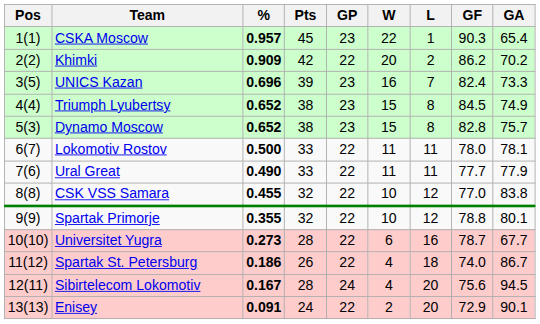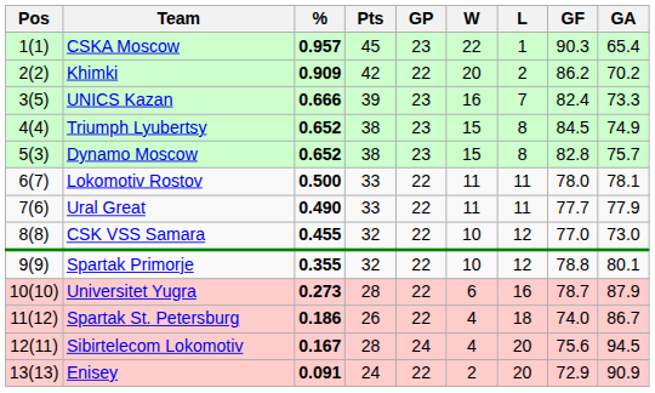UNICS Kazan | %: 0.696 -> 0.666
CSK VSS Samara | GA: 83.8 -> 73.0
Universitet Yugra | GA: 67.7 -> 87.9
Enisey | GA: 90.1 -> 90.9
